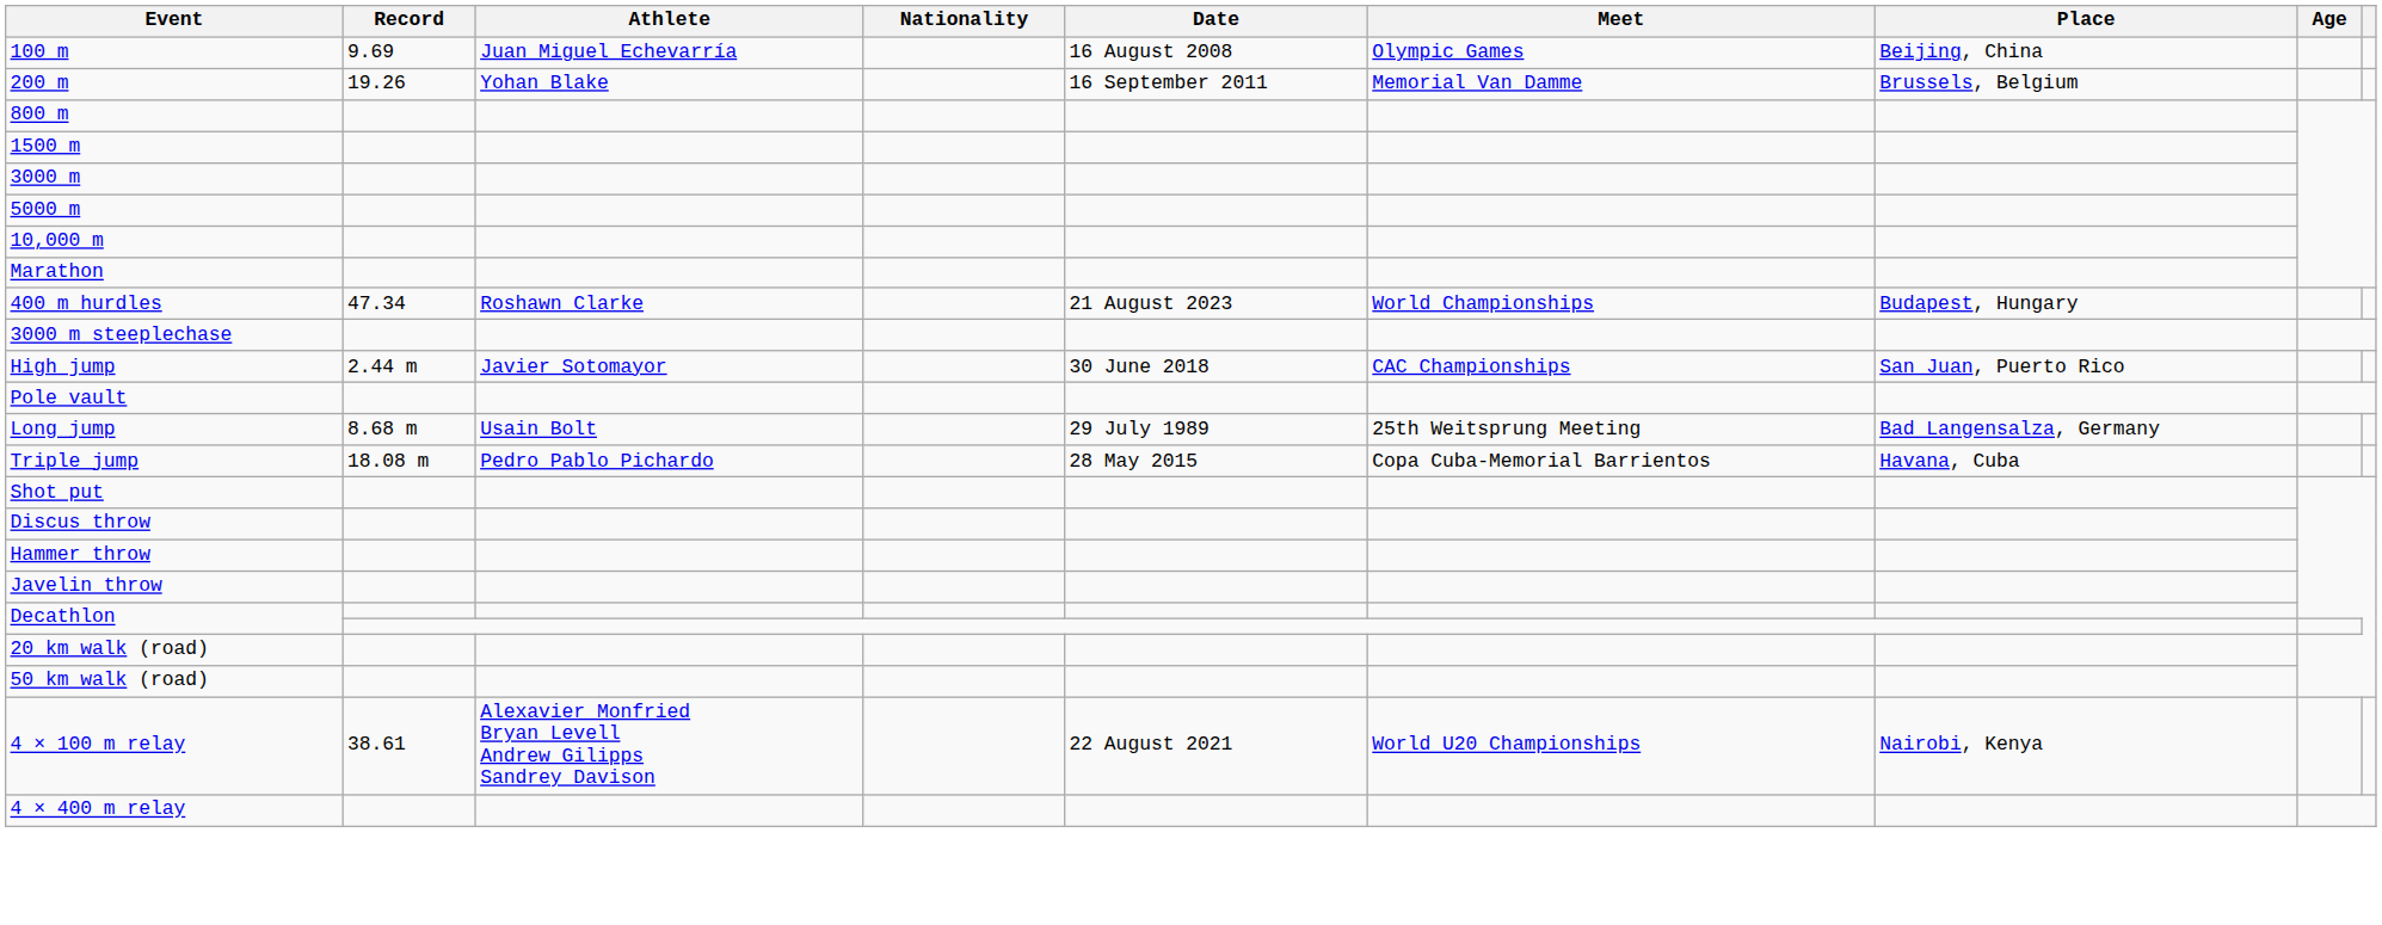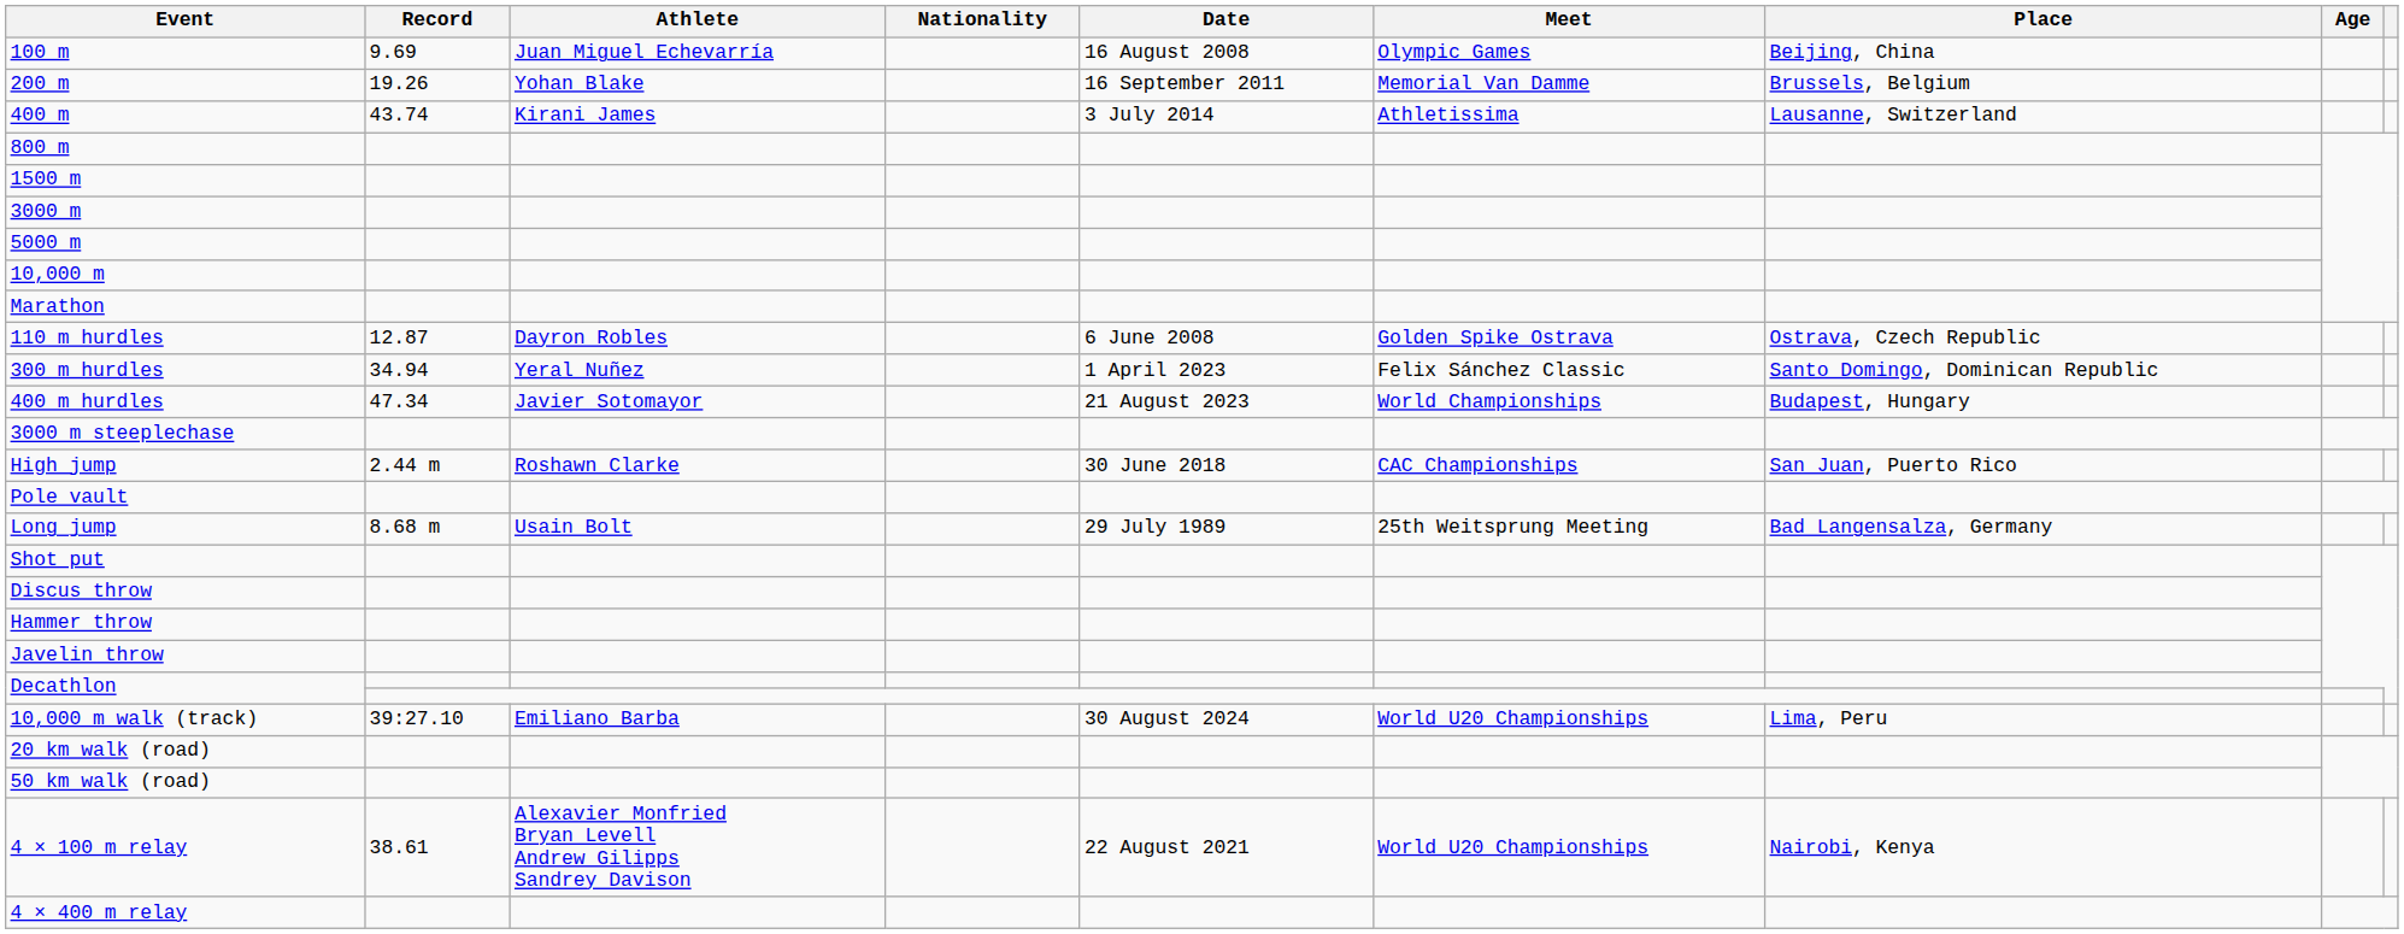+ row: 400 m | 43.74 | Kirani James | 3 July 2014 | Athletissima | Lausanne, Switzerland
+ row: 110 m hurdles | 12.87 | Dayron Robles | 6 June 2008 | Golden Spike Ostrava | Ostrava, Czech Republic
+ row: 300 m hurdles | 34.94 | Yeral Nuñez | 1 April 2023 | Felix Sánchez Classic | Santo Domingo, Dominican Republic
400 m hurdles | Athlete: Roshawn Clarke -> Javier Sotomayor
High jump | Athlete: Javier Sotomayor -> Roshawn Clarke
- row: Triple jump | 18.08 m | Pedro Pablo Pichardo | 28 May 2015 | Copa Cuba-Memorial Barrientos | Havana, Cuba
+ row: 10,000 m walk (track) | 39:27.10 | Emiliano Barba | 30 August 2024 | World U20 Championships | Lima, Peru
